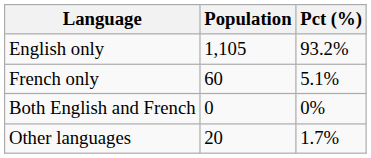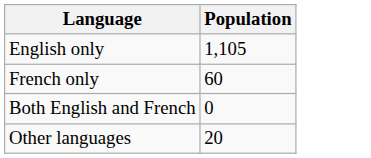- column: Pct (%) | 93.2% | 5.1% | 0% | 1.7%
